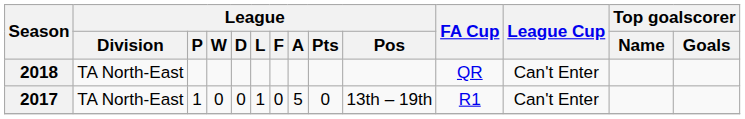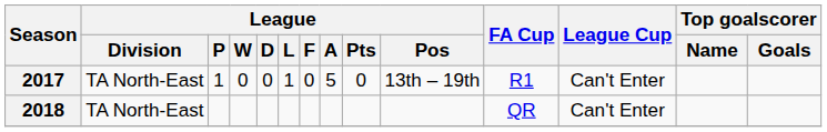rows swapped: 2017 <-> 2018
